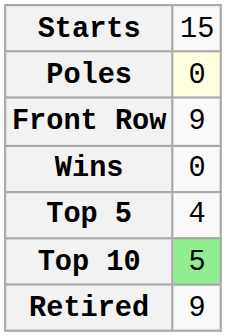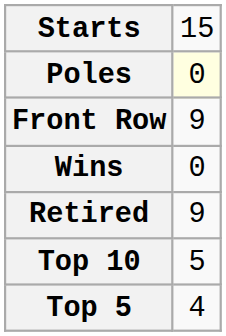rows swapped: Top 5 <-> Retired
Top 10 | column 2: lightgreen background -> no background
